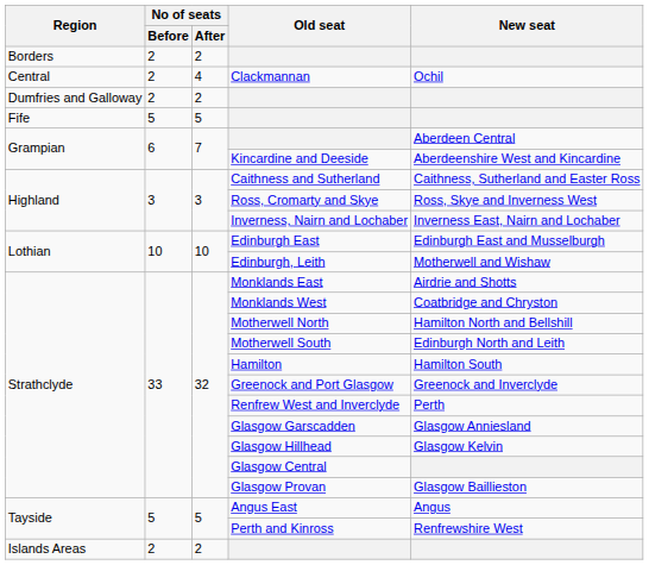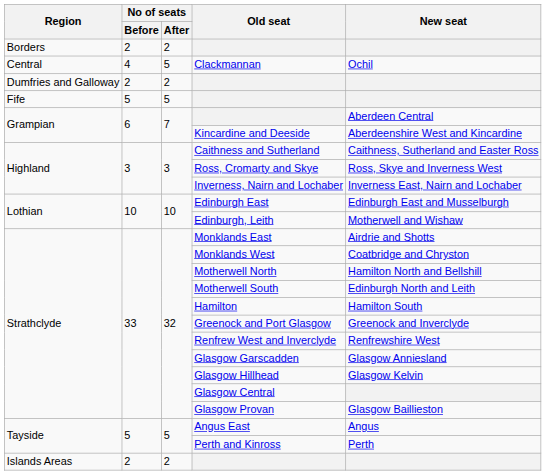Clackmannan | No of seats / Before: 2 -> 4
Clackmannan | No of seats / After: 4 -> 5
Renfrew West and Inverclyde | New seat: Perth -> Renfrewshire West
Perth and Kinross | New seat: Renfrewshire West -> Perth
